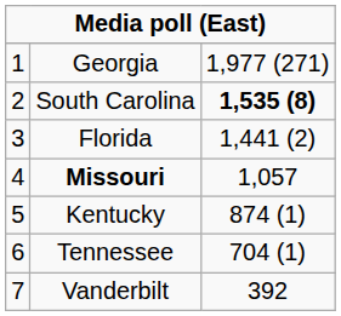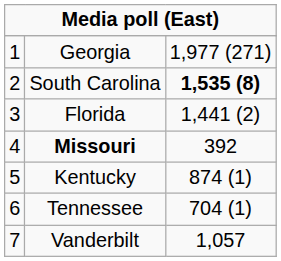Missouri | column 3: 1,057 -> 392
Vanderbilt | column 3: 392 -> 1,057
